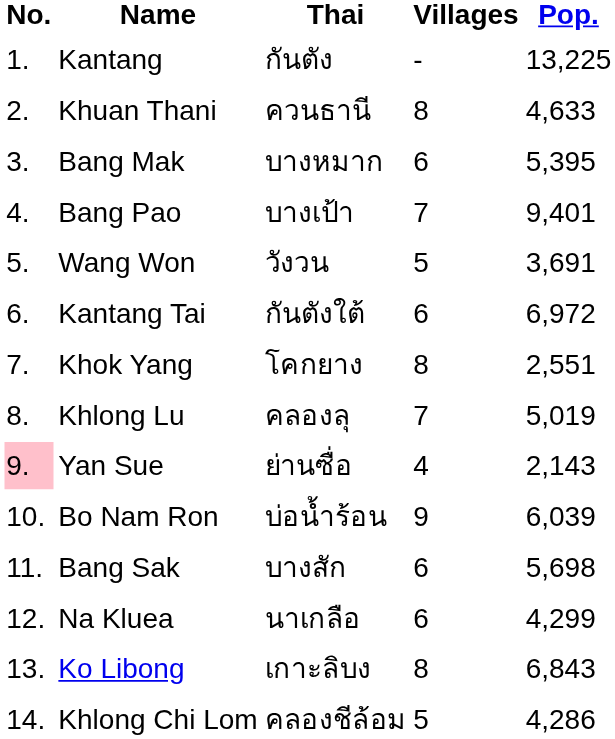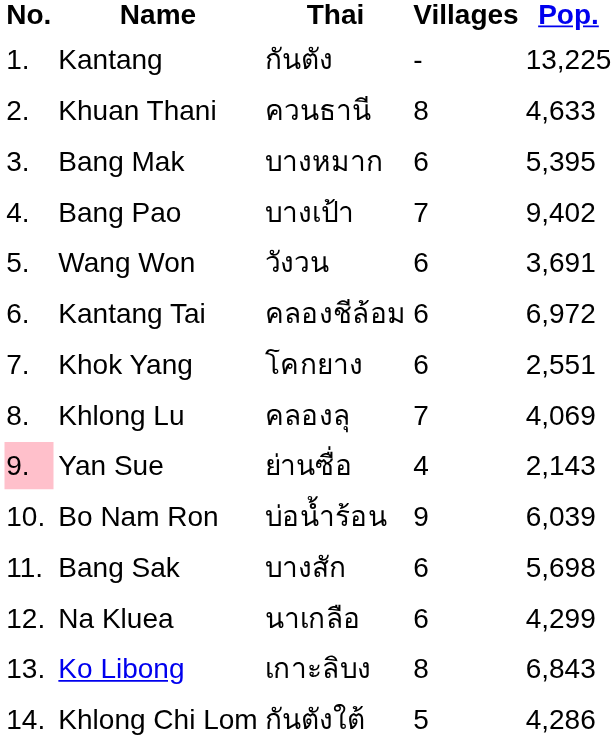Bang Pao | Pop.: 9,401 -> 9,402
Wang Won | Villages: 5 -> 6
Kantang Tai | Thai: กันตังใต้ -> คลองชีล้อม
Khok Yang | Villages: 8 -> 6
Khlong Lu | Pop.: 5,019 -> 4,069
Khlong Chi Lom | Thai: คลองชีล้อม -> กันตังใต้
